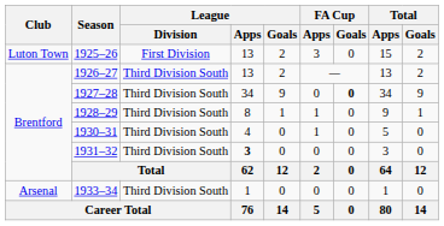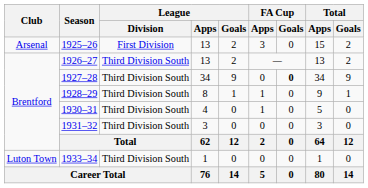1925–26 | Club: Luton Town -> Arsenal
1931–32 | League / Apps: bold -> normal
1933–34 | Club: Arsenal -> Luton Town
